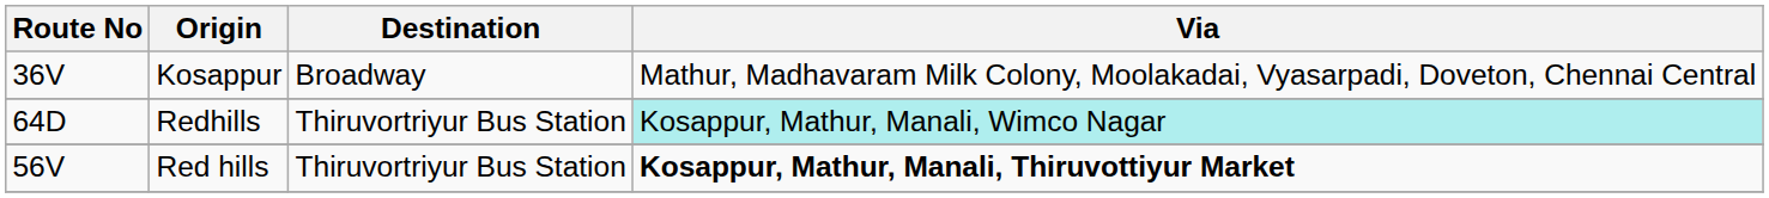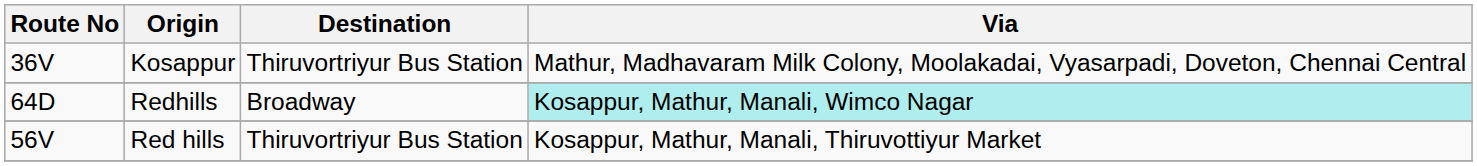Kosappur | Destination: Broadway -> Thiruvortriyur Bus Station
Redhills | Destination: Thiruvortriyur Bus Station -> Broadway
Red hills | Via: bold -> normal
